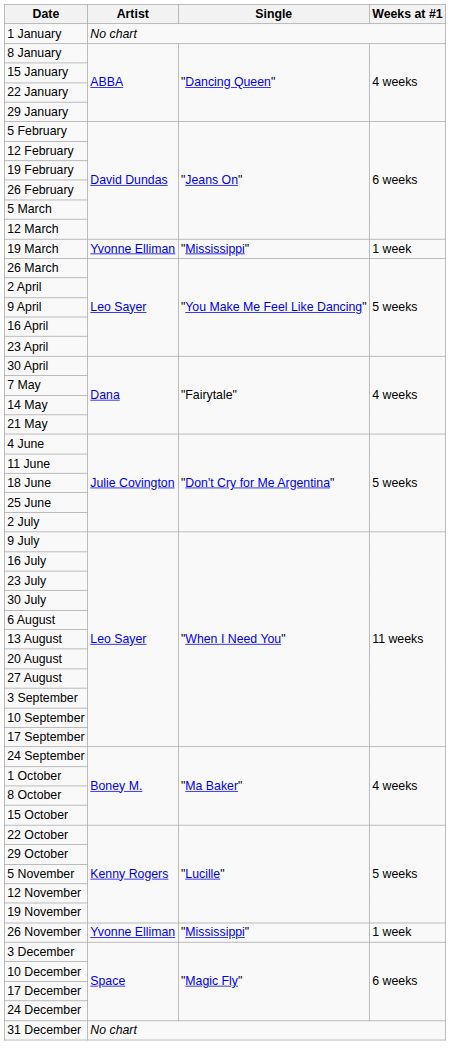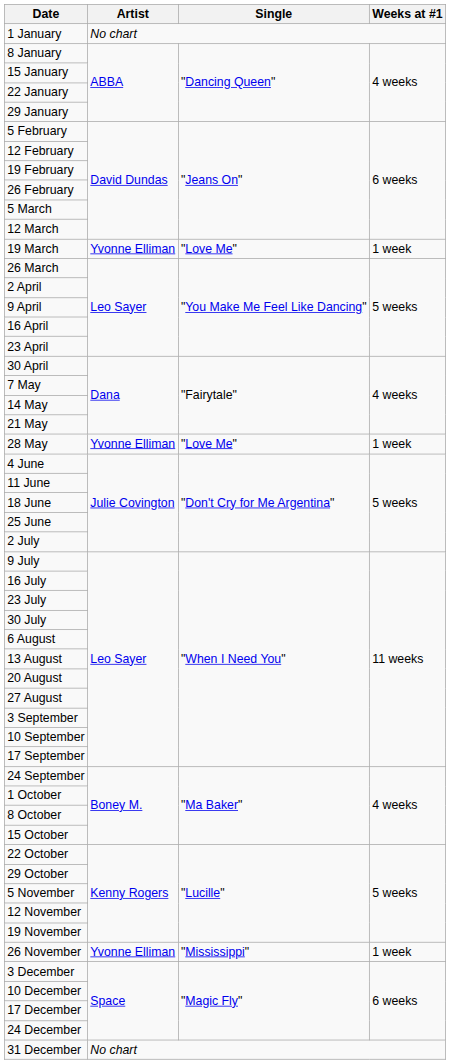19 March | Single: "Mississippi" -> "Love Me"
+ row: 28 May | Yvonne Elliman | "Love Me" | 1 week
